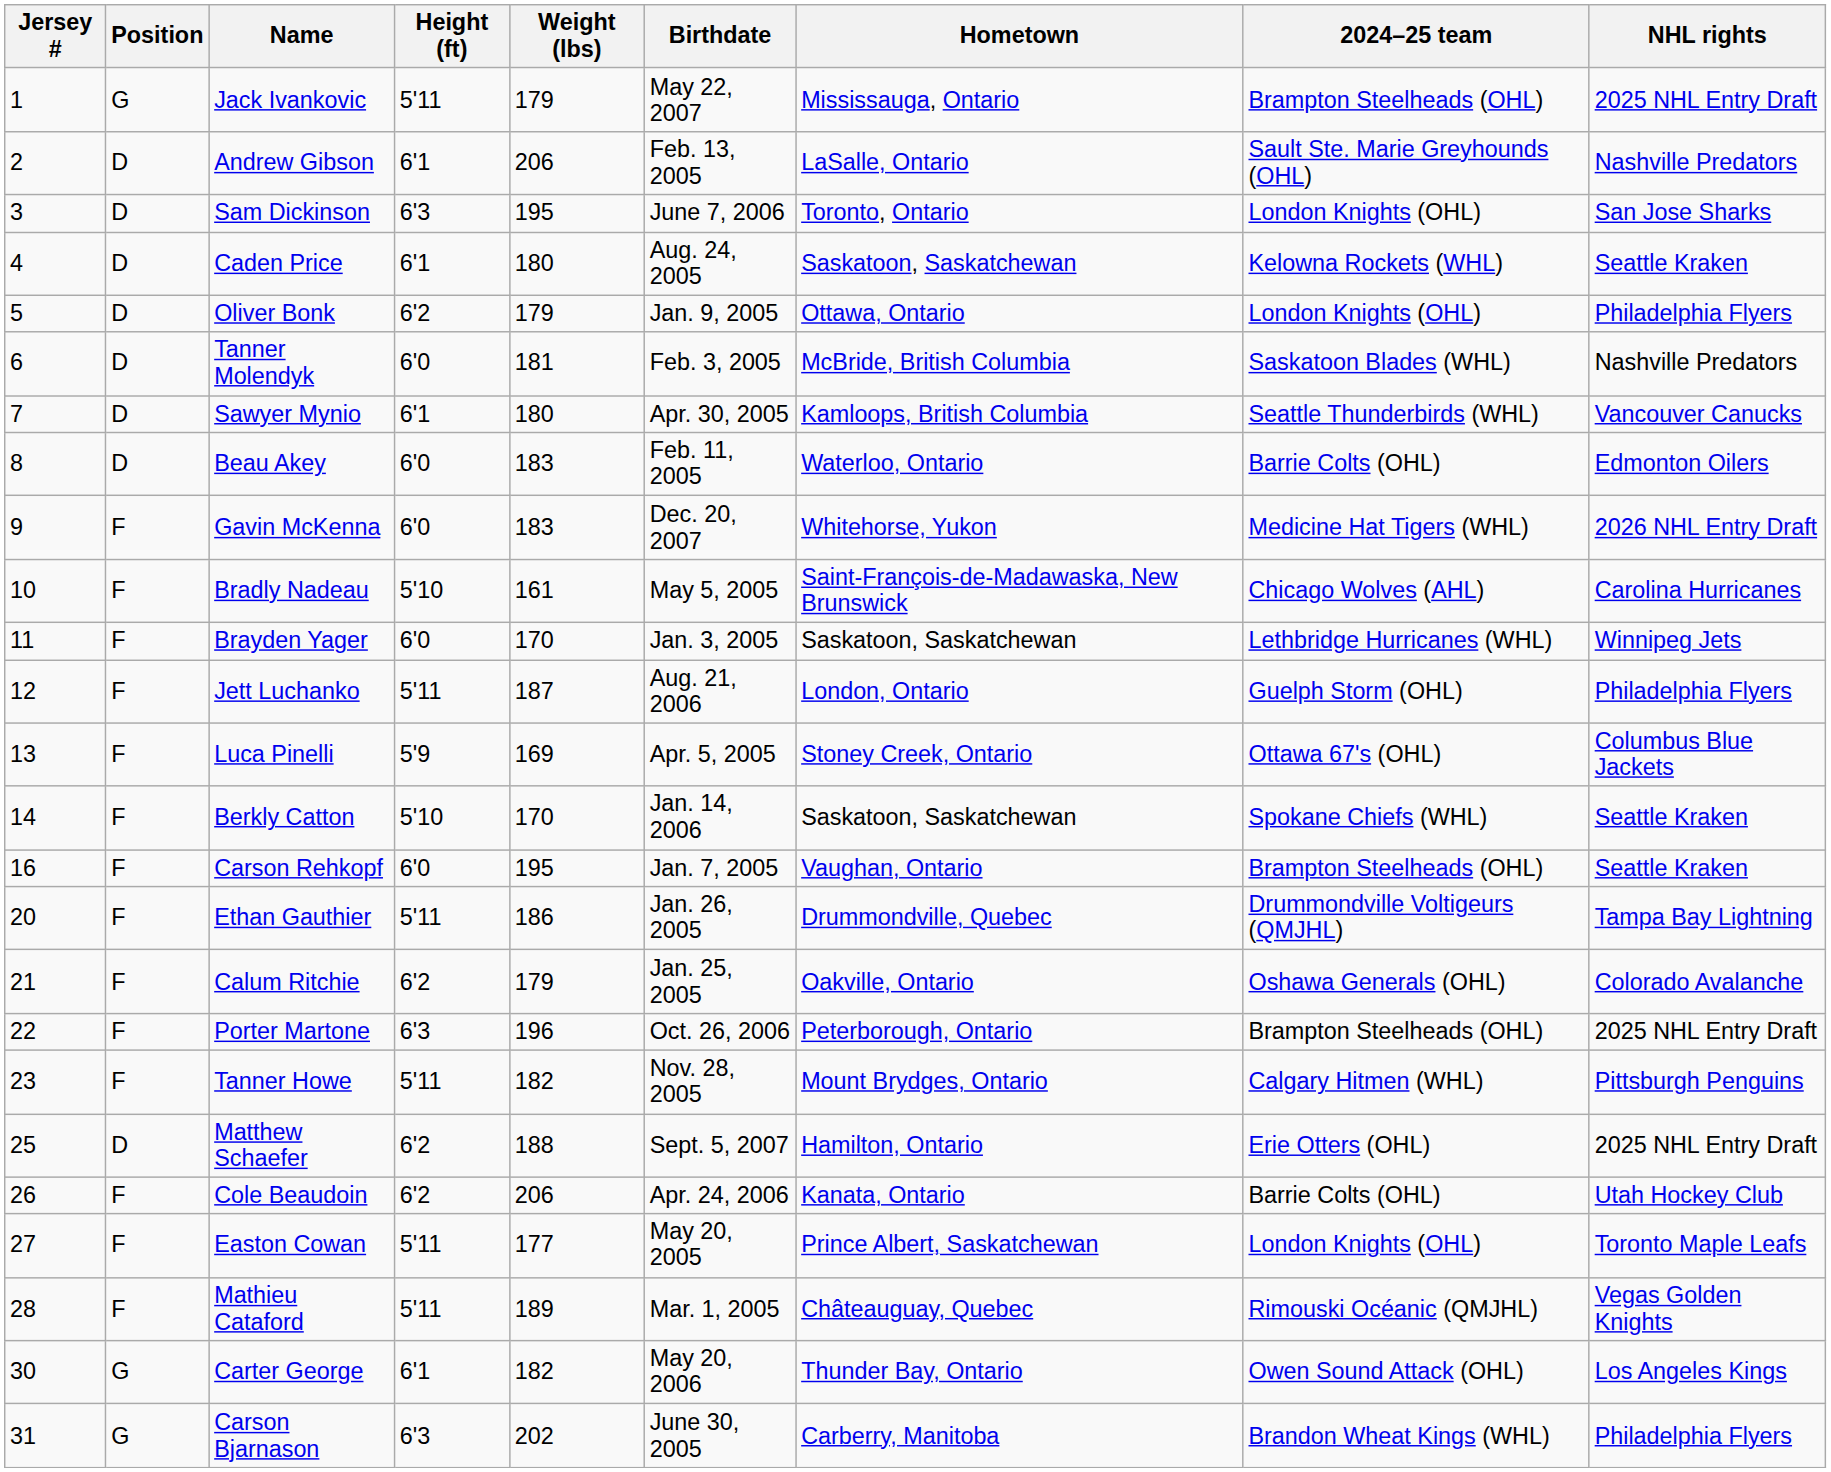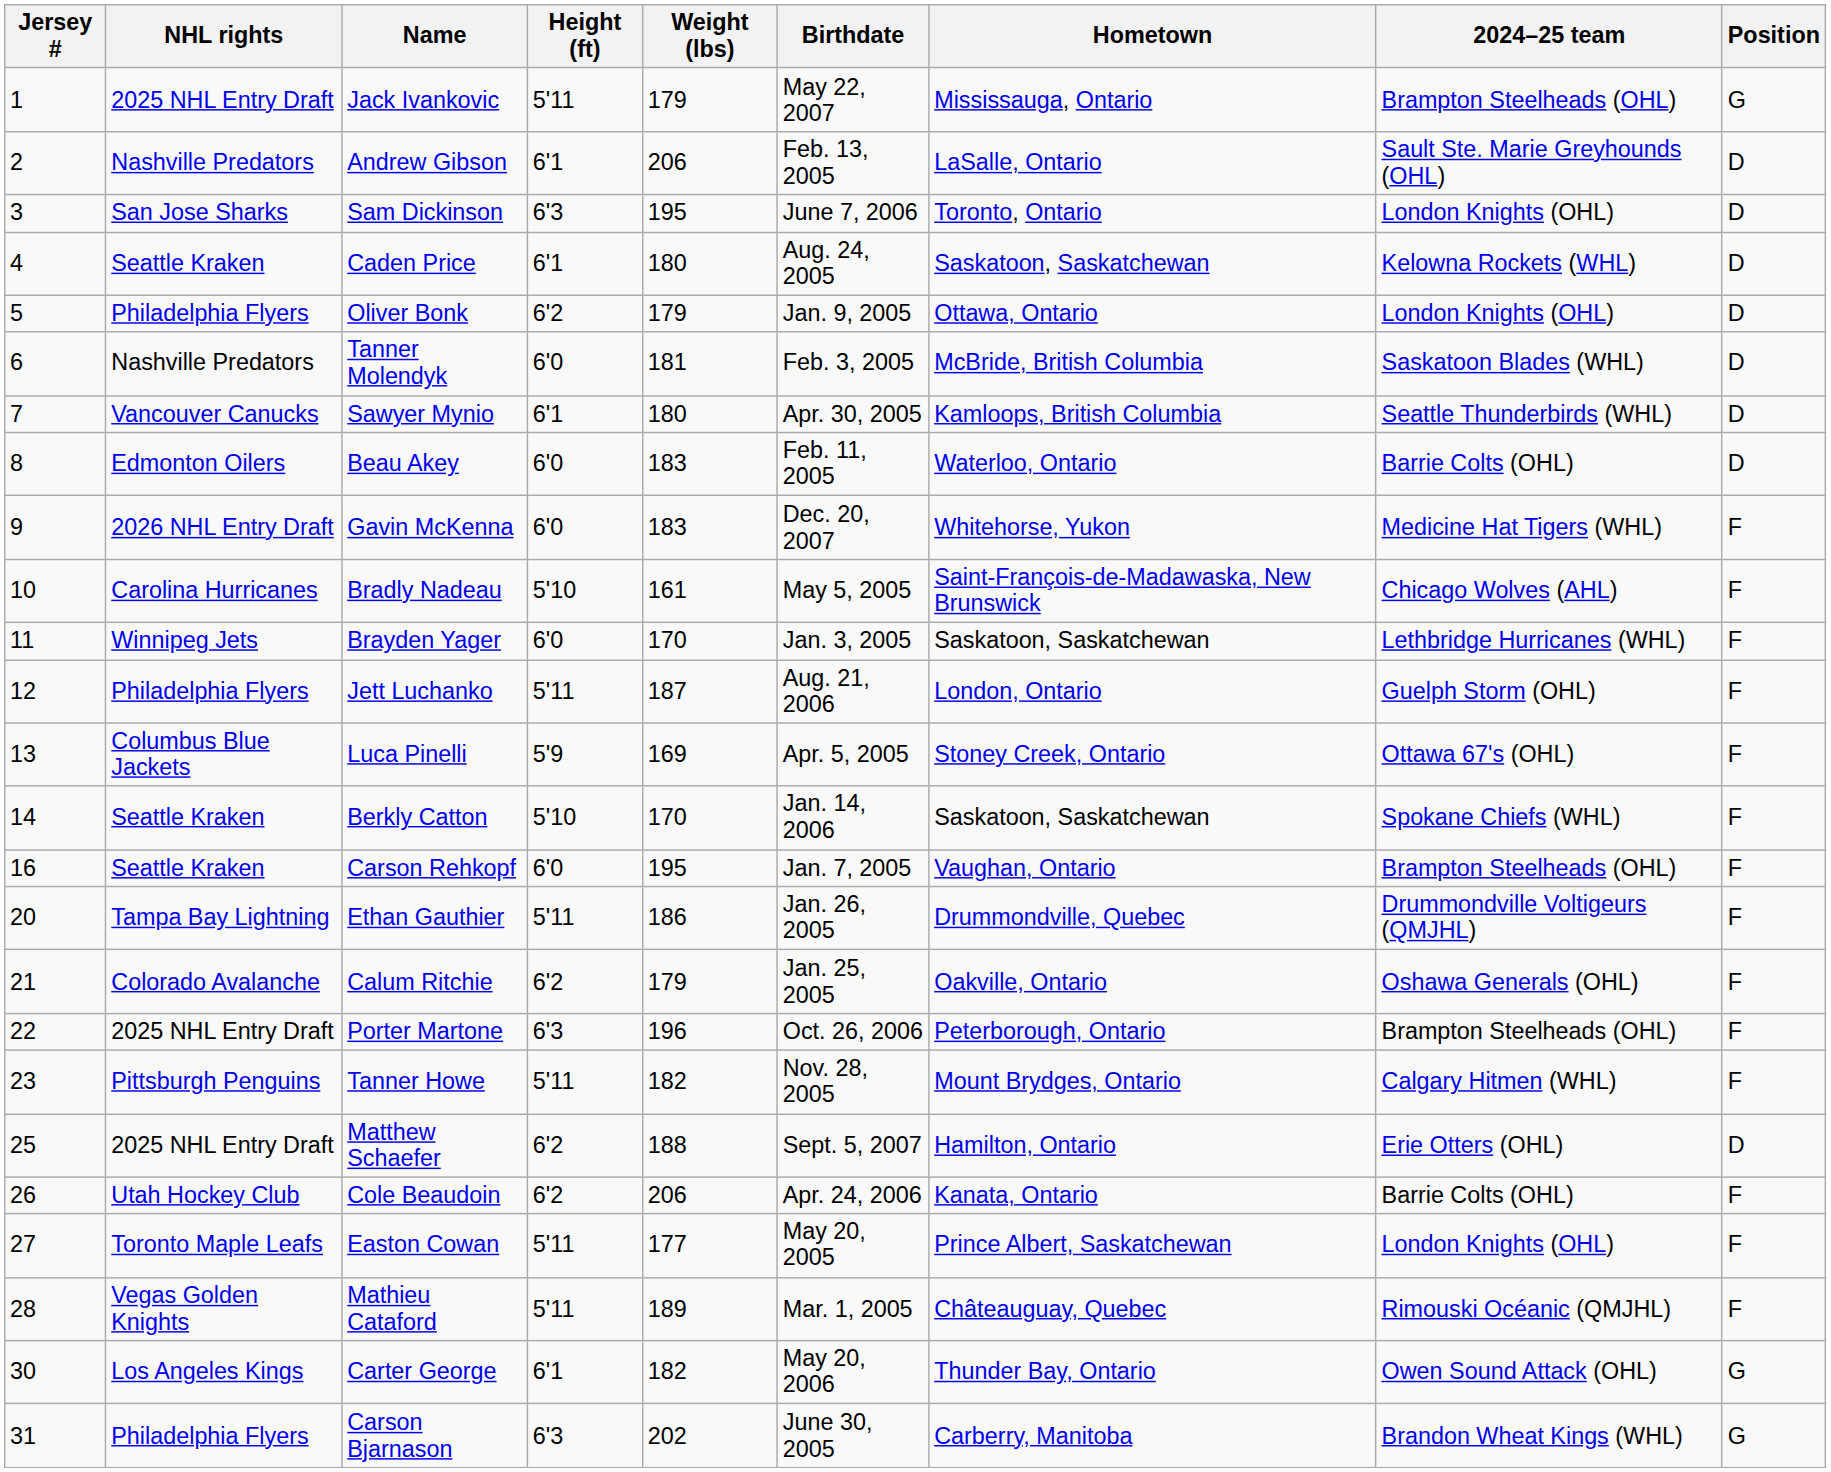columns swapped: Position <-> NHL rights
